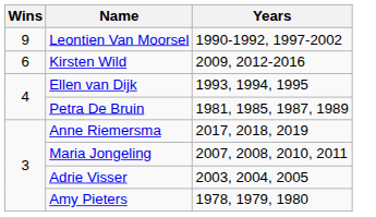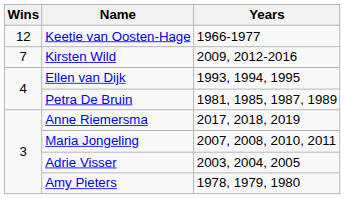+ row: 12 | Keetie van Oosten-Hage | 1966-1977
- row: 9 | Leontien Van Moorsel | 1990-1992, 1997-2002
Kirsten Wild | Wins: 6 -> 7
